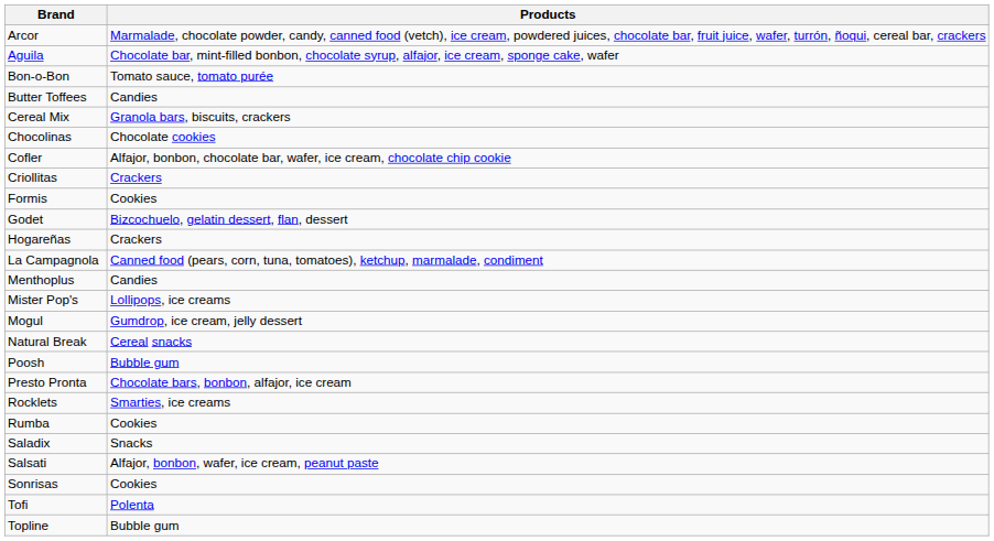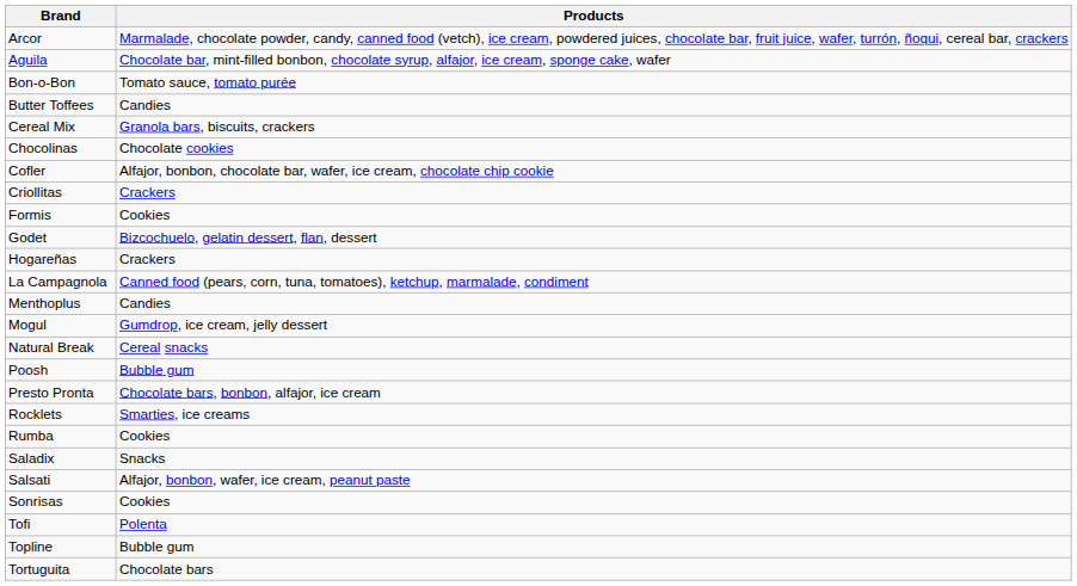- row: Mister Pop's | Lollipops, ice creams
+ row: Tortuguita | Chocolate bars
